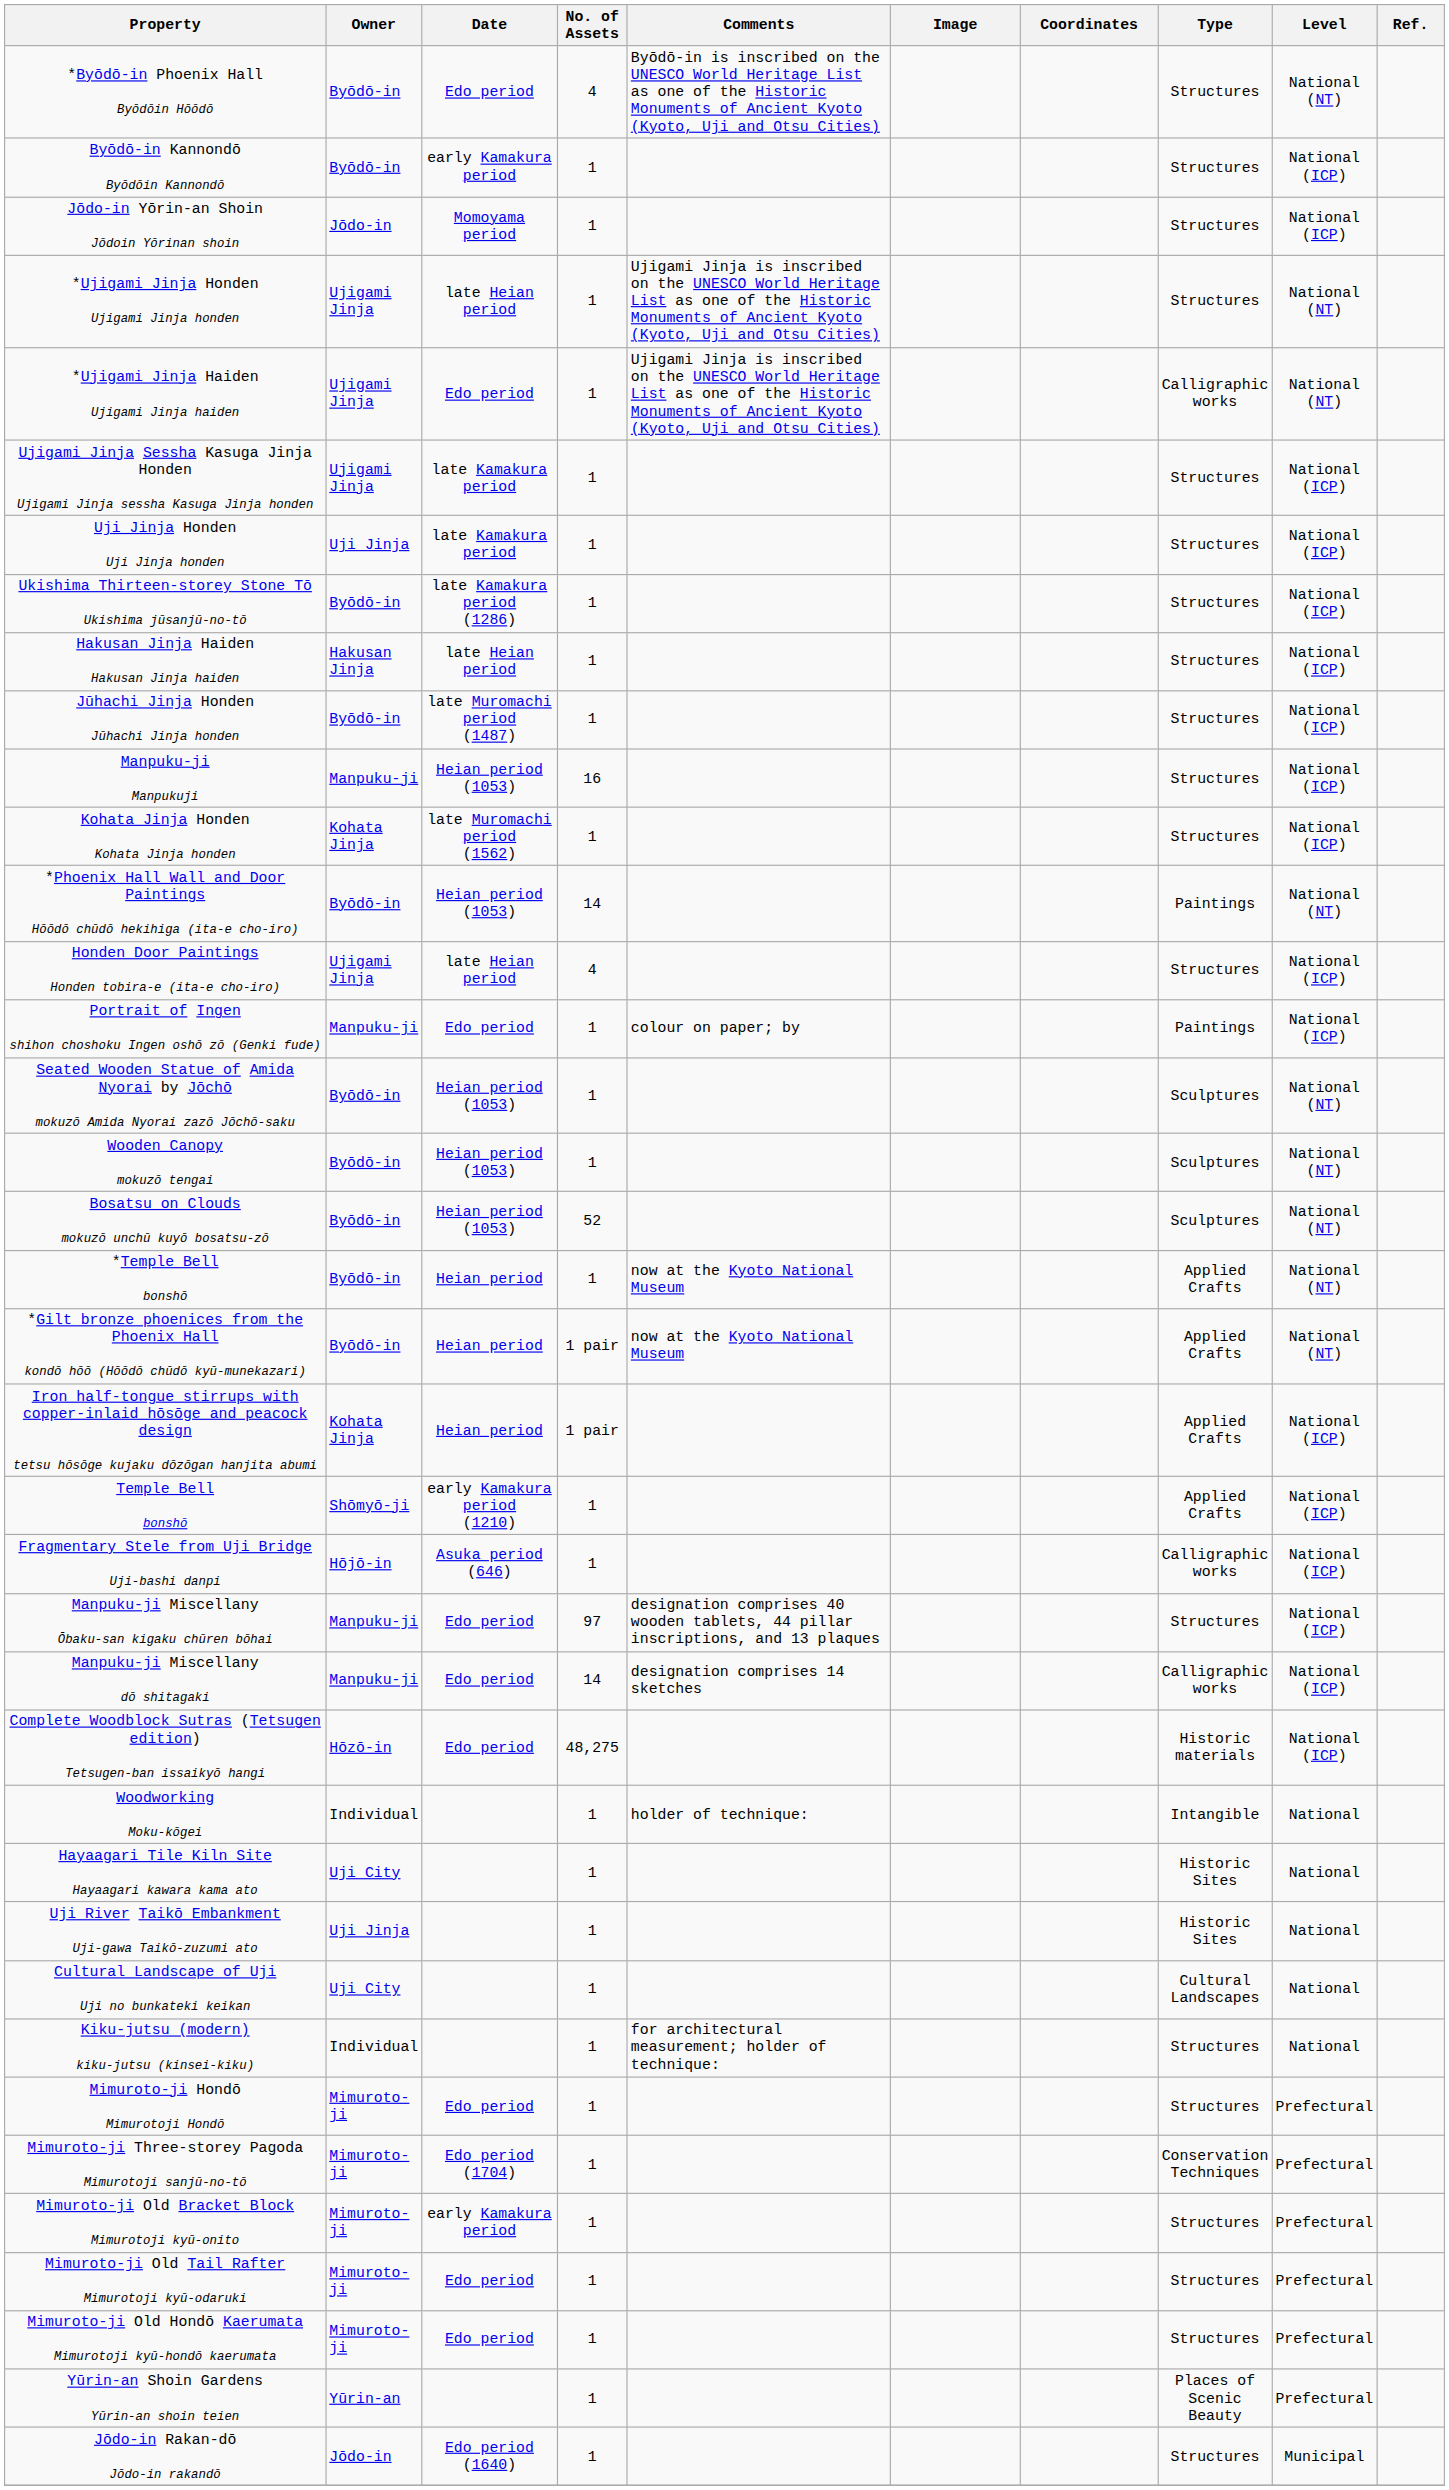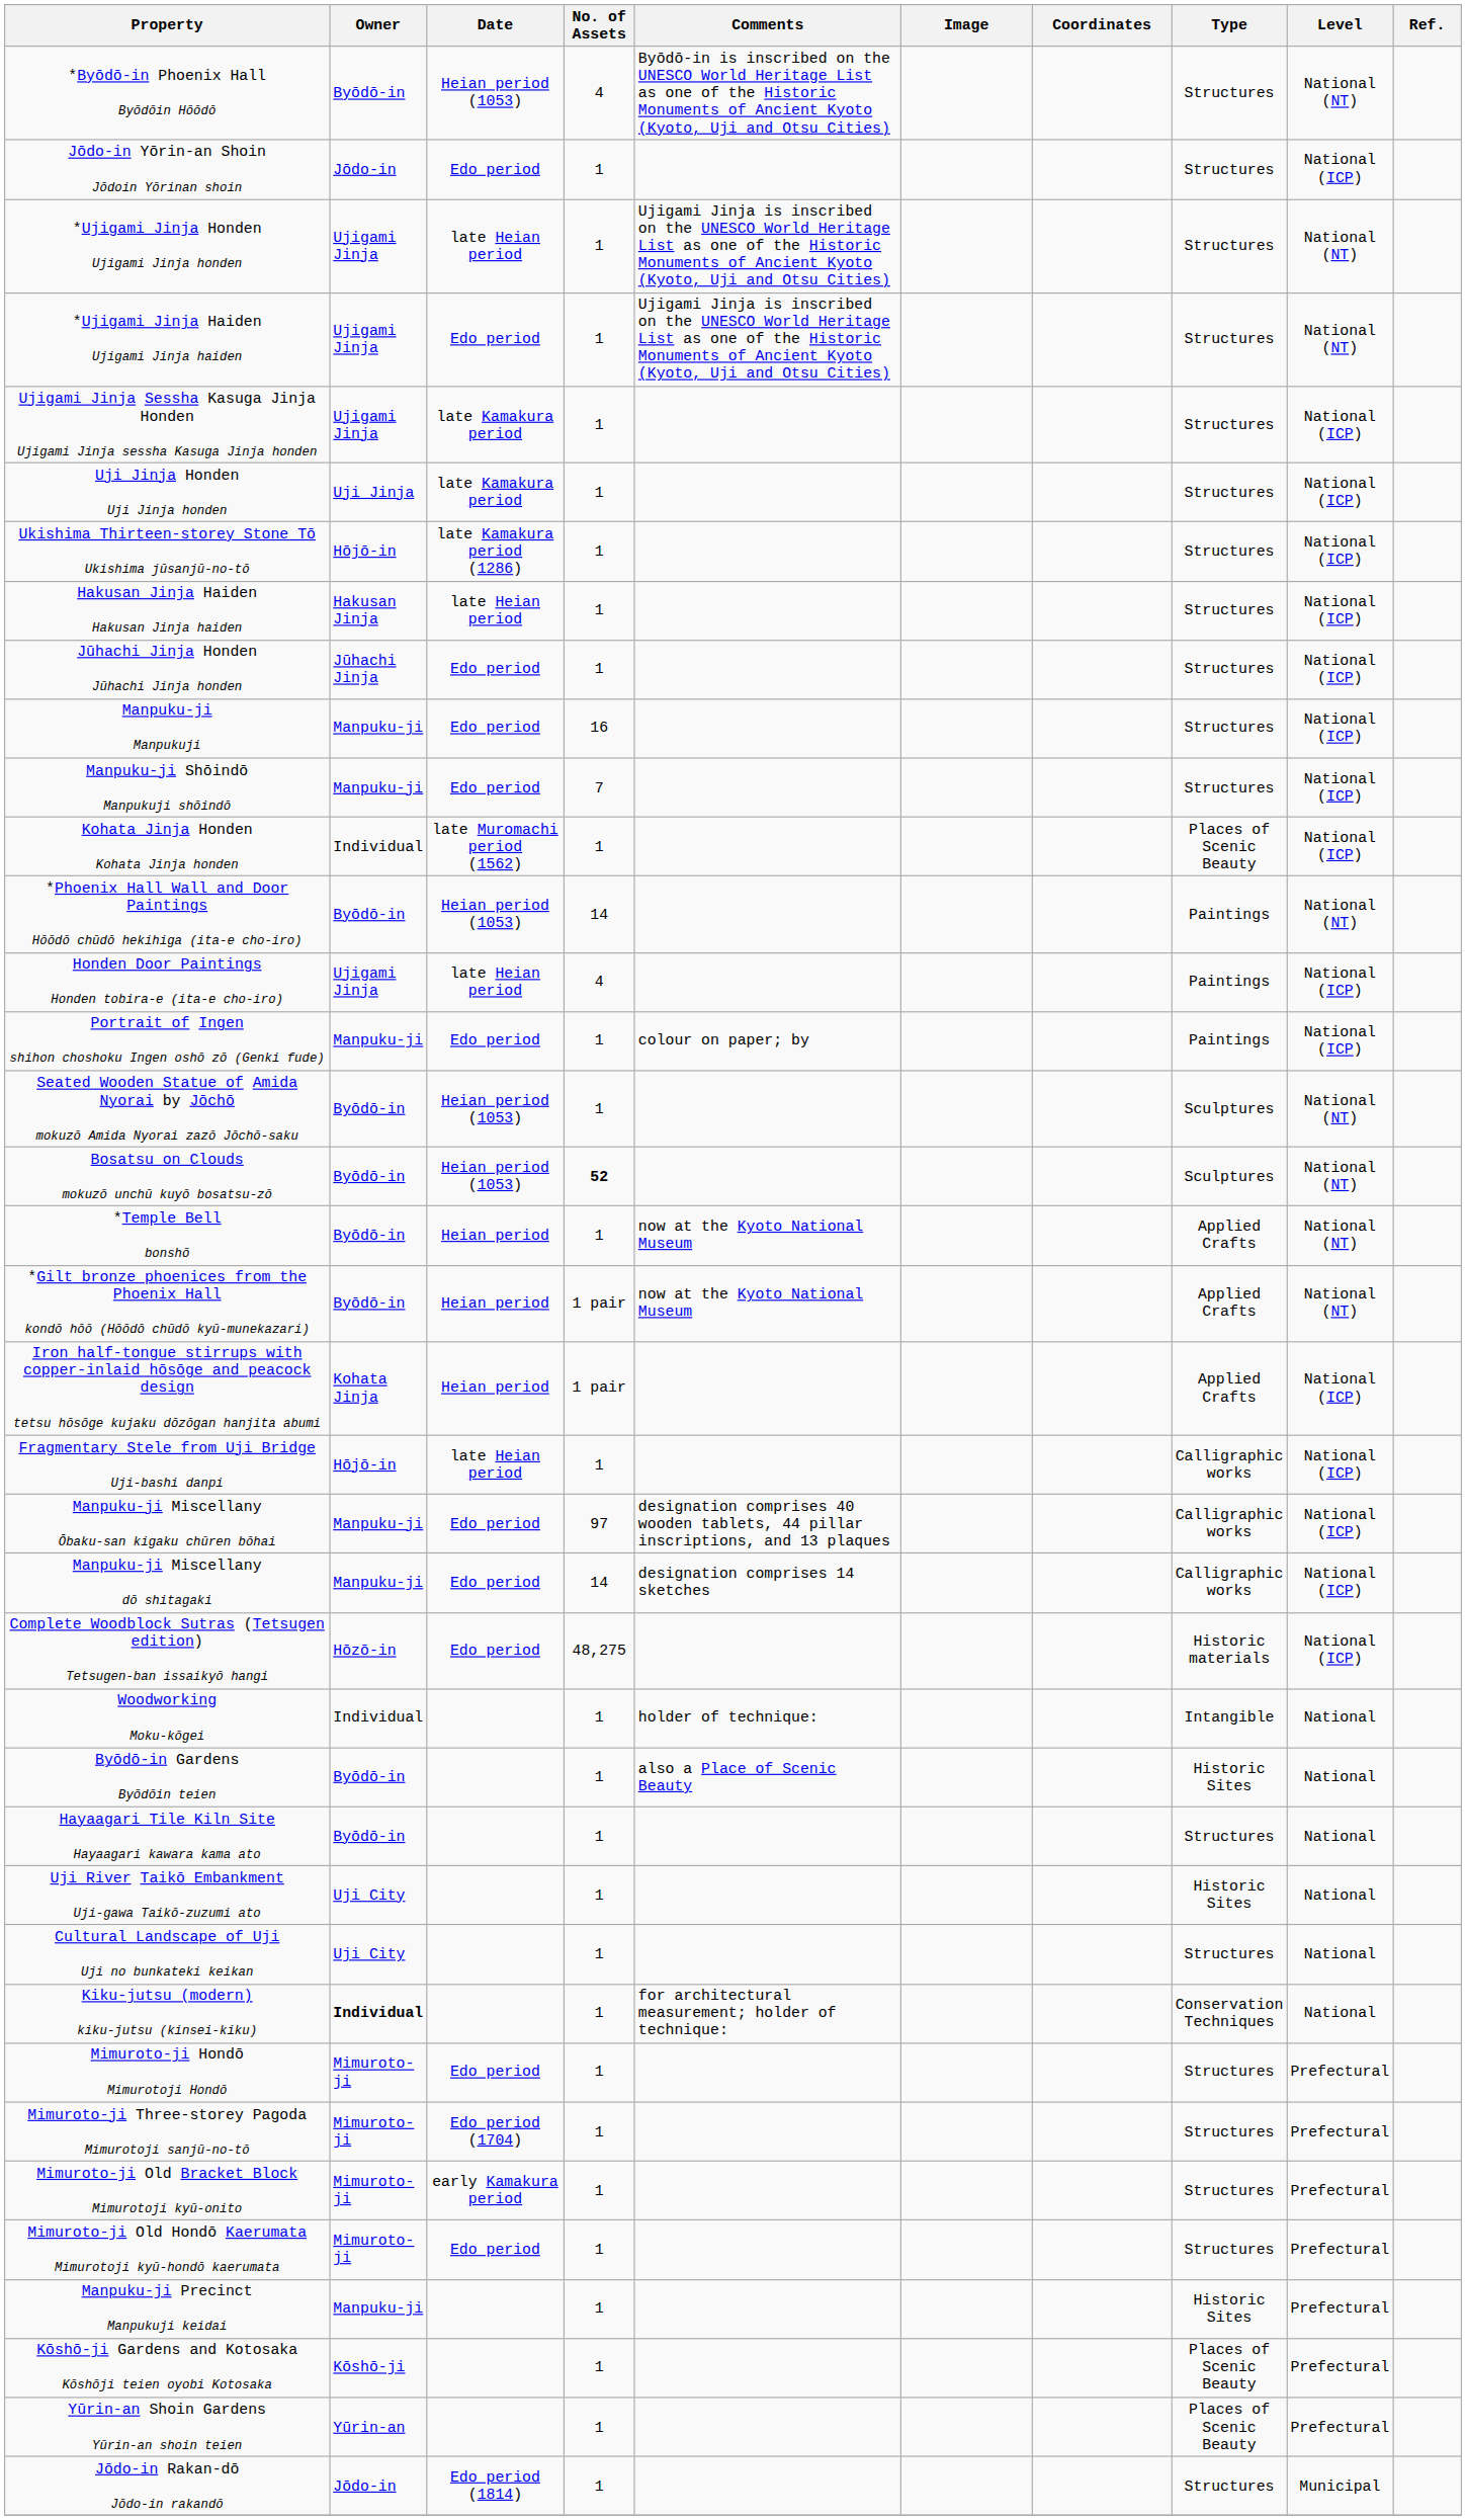*Byōdō-in Phoenix Hall Byōdōin Hōōdō | Date: Edo period -> Heian period (1053)
- row: Byōdō-in Kannondō Byōdōin Kannondō | Byōdō-in | early Kamakura period | 1 | Structures | National (ICP)
Jōdo-in Yōrin-an Shoin Jōdoin Yōrinan shoin | Date: Momoyama period -> Edo period
*Ujigami Jinja Haiden Ujigami Jinja haiden | Type: Calligraphic works -> Structures
Ukishima Thirteen-storey Stone Tō Ukishima jūsanjū-no-tō | Owner: Byōdō-in -> Hōjō-in
Jūhachi Jinja Honden Jūhachi Jinja honden | Owner: Byōdō-in -> Jūhachi Jinja
Jūhachi Jinja Honden Jūhachi Jinja honden | Date: late Muromachi period (1487) -> Edo period
Manpuku-ji Manpukuji | Date: Heian period (1053) -> Edo period
+ row: Manpuku-ji Shōindō Manpukuji shōindō | Manpuku-ji | Edo period | 7 | Structures | National (ICP)
Kohata Jinja Honden Kohata Jinja honden | Owner: Kohata Jinja -> Individual
Kohata Jinja Honden Kohata Jinja honden | Type: Structures -> Places of Scenic Beauty
Honden Door Paintings Honden tobira-e (ita-e cho-iro) | Type: Structures -> Paintings
- row: Wooden Canopy mokuzō tengai | Byōdō-in | Heian period (1053) | 1 | Sculptures | National (NT)
Bosatsu on Clouds mokuzō unchū kuyō bosatsu-zō | No. of Assets: normal -> bold
- row: Temple Bell bonshō | Shōmyō-ji | early Kamakura period (1210) | 1 | Applied Crafts | National (ICP)
Fragmentary Stele from Uji Bridge Uji-bashi danpi | Date: Asuka period (646) -> late Heian period
Manpuku-ji Miscellany Ōbaku-san kigaku chūren bōhai | Type: Structures -> Calligraphic works
+ row: Byōdō-in Gardens Byōdōin teien | Byōdō-in | 1 | also a Place of Scenic Beauty | Historic Sites | National
Hayaagari Tile Kiln Site Hayaagari kawara kama ato | Owner: Uji City -> Byōdō-in
Hayaagari Tile Kiln Site Hayaagari kawara kama ato | Type: Historic Sites -> Structures
Uji River Taikō Embankment Uji-gawa Taikō-zuzumi ato | Owner: Uji Jinja -> Uji City
Cultural Landscape of Uji Uji no bunkateki keikan | Type: Cultural Landscapes -> Structures
Kiku-jutsu (modern) kiku-jutsu (kinsei-kiku) | Owner: normal -> bold
Kiku-jutsu (modern) kiku-jutsu (kinsei-kiku) | Type: Structures -> Conservation Techniques
Mimuroto-ji Three-storey Pagoda Mimurotoji sanjū-no-tō | Type: Conservation Techniques -> Structures
- row: Mimuroto-ji Old Tail Rafter Mimurotoji kyū-odaruki | Mimuroto-ji | Edo period | 1 | Structures | Prefectural
+ row: Manpuku-ji Precinct Manpukuji keidai | Manpuku-ji | 1 | Historic Sites | Prefectural
+ row: Kōshō-ji Gardens and Kotosaka Kōshōji teien oyobi Kotosaka | Kōshō-ji | 1 | Places of Scenic Beauty | Prefectural
Jōdo-in Rakan-dō Jōdo-in rakandō | Date: Edo period (1640) -> Edo period (1814)
